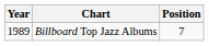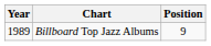Billboard Top Jazz Albums | Position: 7 -> 9
